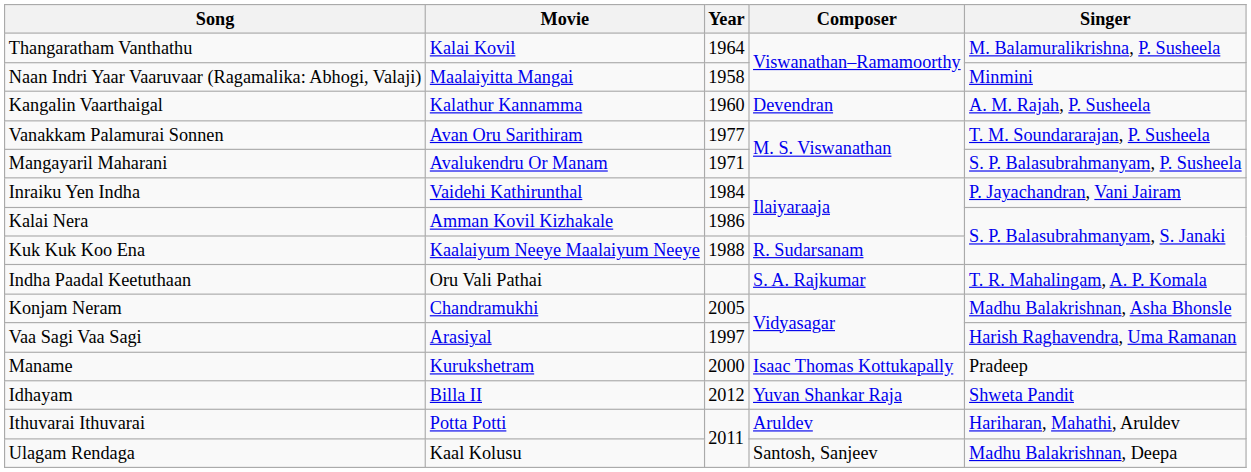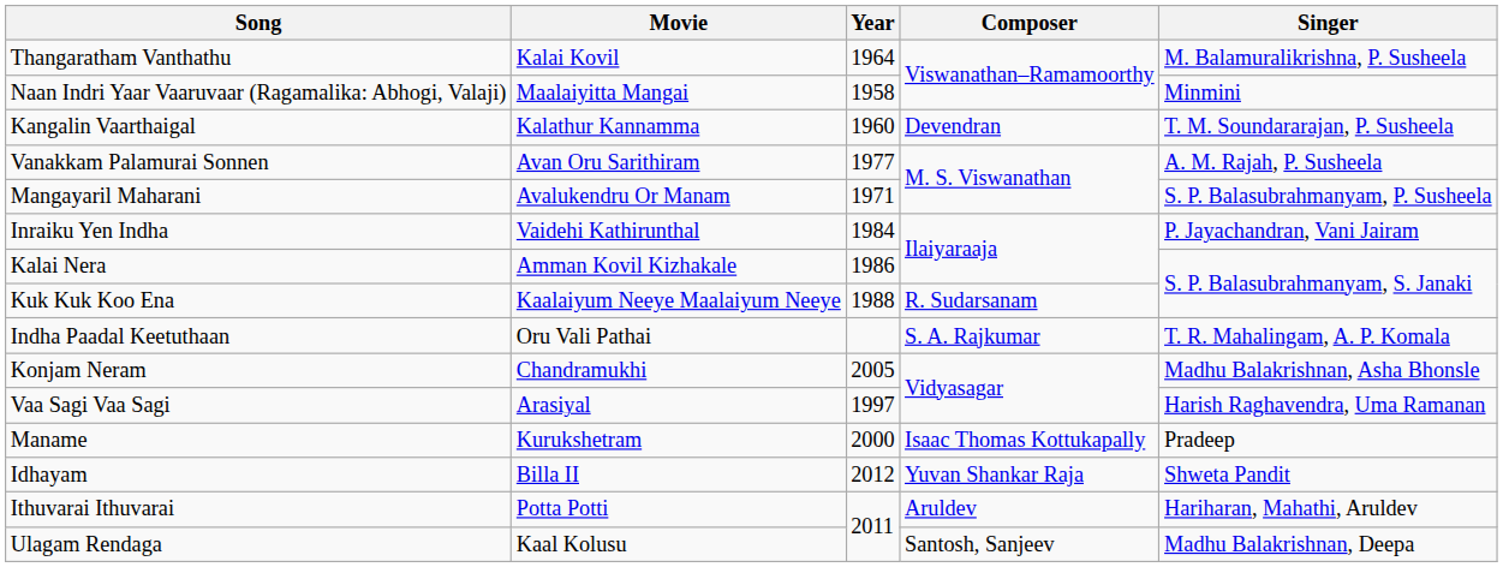Kangalin Vaarthaigal | Singer: A. M. Rajah, P. Susheela -> T. M. Soundararajan, P. Susheela
Vanakkam Palamurai Sonnen | Singer: T. M. Soundararajan, P. Susheela -> A. M. Rajah, P. Susheela
